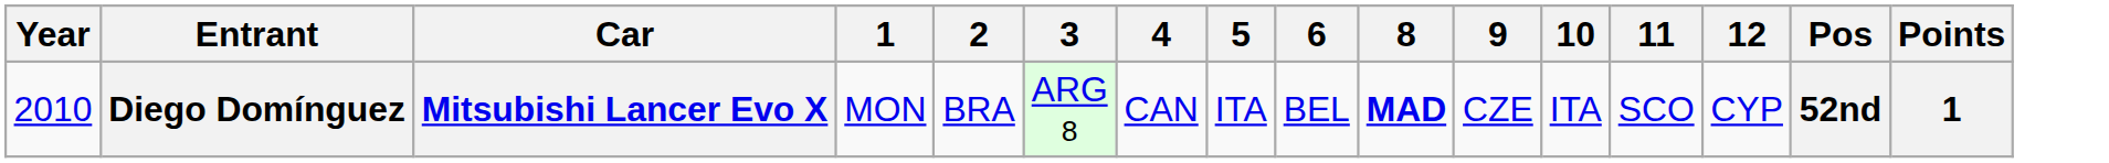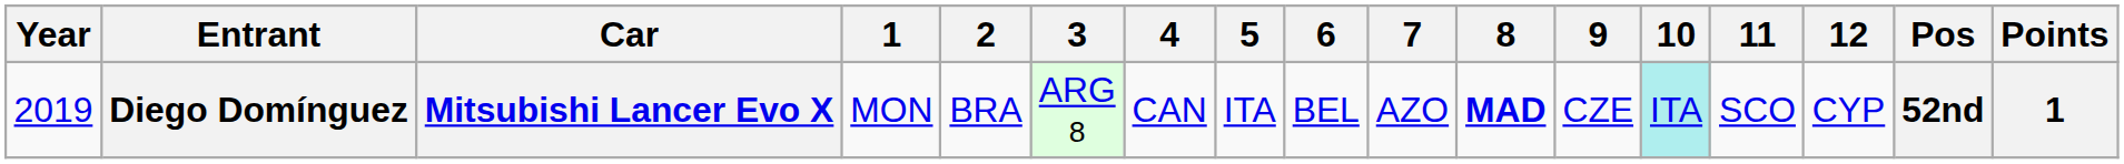+ column: 7 | AZO
Diego Domínguez | Year: 2010 -> 2019
Diego Domínguez | 10: no background -> paleturquoise background
